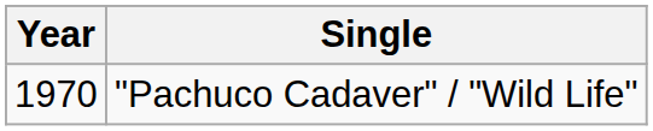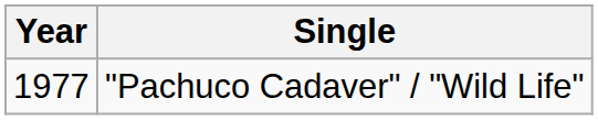"Pachuco Cadaver" / "Wild Life" | Year: 1970 -> 1977
